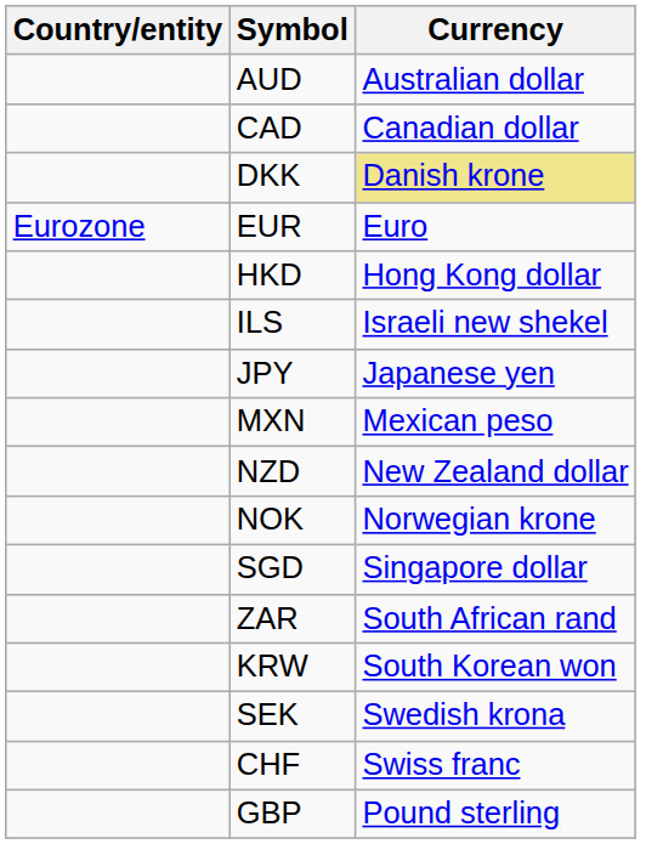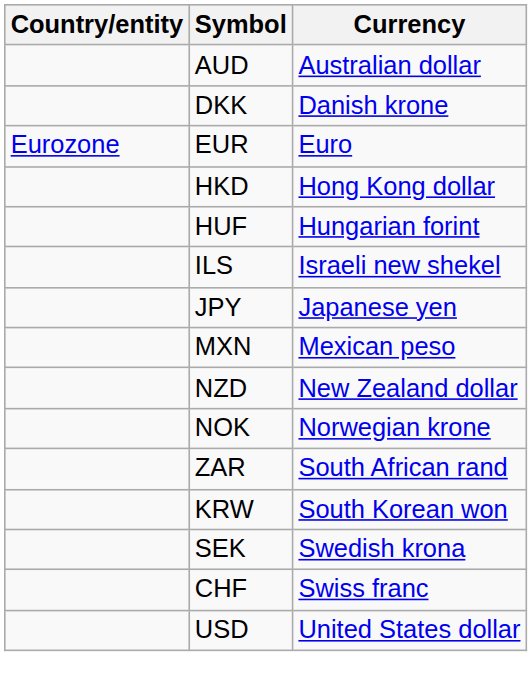- row: CAD | Canadian dollar
DKK | Currency: khaki background -> no background
+ row: HUF | Hungarian forint
- row: SGD | Singapore dollar
- row: GBP | Pound sterling
+ row: USD | United States dollar
